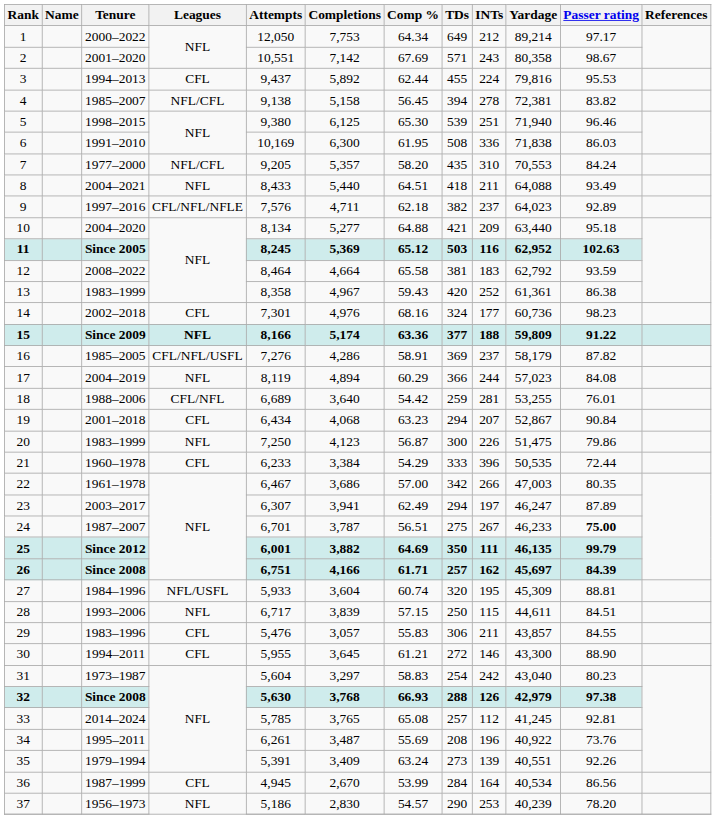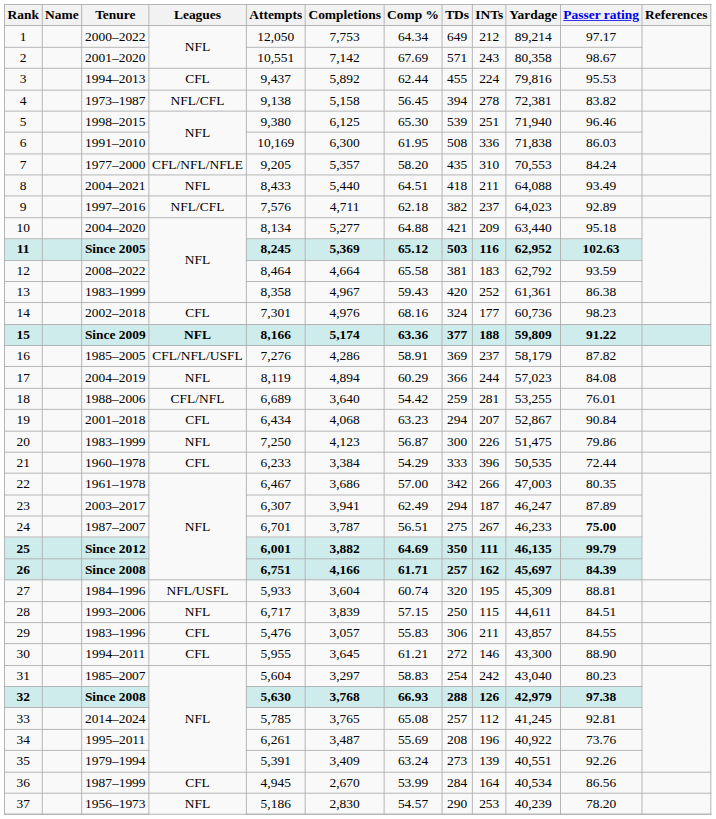4 | Tenure: 1985–2007 -> 1973–1987
7 | Leagues: NFL/CFL -> CFL/NFL/NFLE
9 | Leagues: CFL/NFL/NFLE -> NFL/CFL
23 | INTs: 197 -> 187
31 | Tenure: 1973–1987 -> 1985–2007
